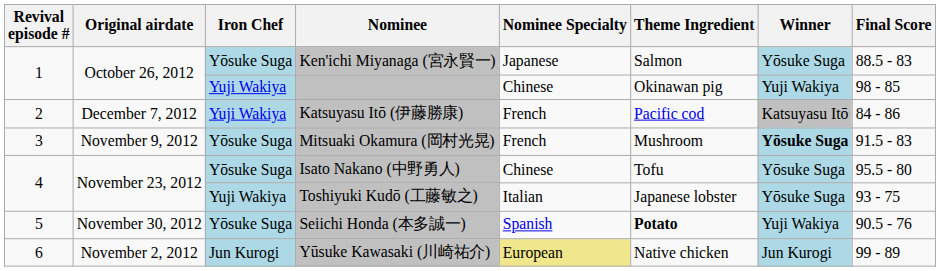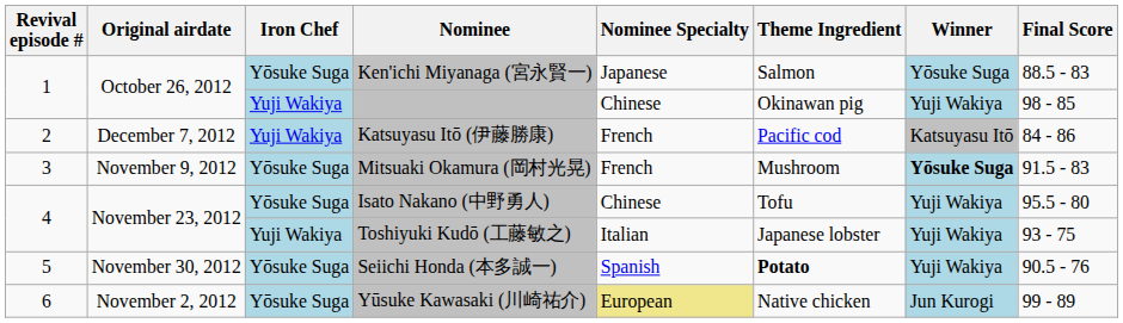Isato Nakano (中野勇人) | Winner: Yōsuke Suga -> Yuji Wakiya
Toshiyuki Kudō (工藤敏之) | Winner: Yōsuke Suga -> Yuji Wakiya
Yūsuke Kawasaki (川崎祐介) | Iron Chef: Jun Kurogi -> Yōsuke Suga
